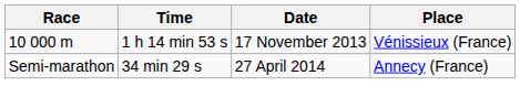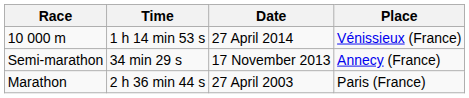10 000 m | Date: 17 November 2013 -> 27 April 2014
Semi-marathon | Date: 27 April 2014 -> 17 November 2013
+ row: Marathon | 2 h 36 min 44 s | 27 April 2003 | Paris (France)
